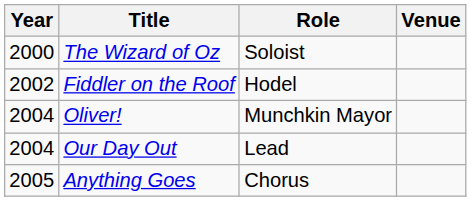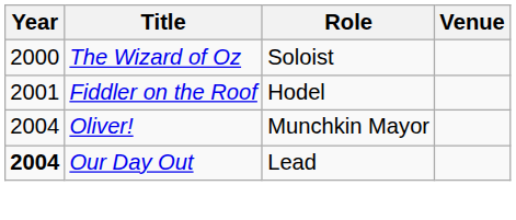Fiddler on the Roof | Year: 2002 -> 2001
Our Day Out | Year: normal -> bold
- row: 2005 | Anything Goes | Chorus
